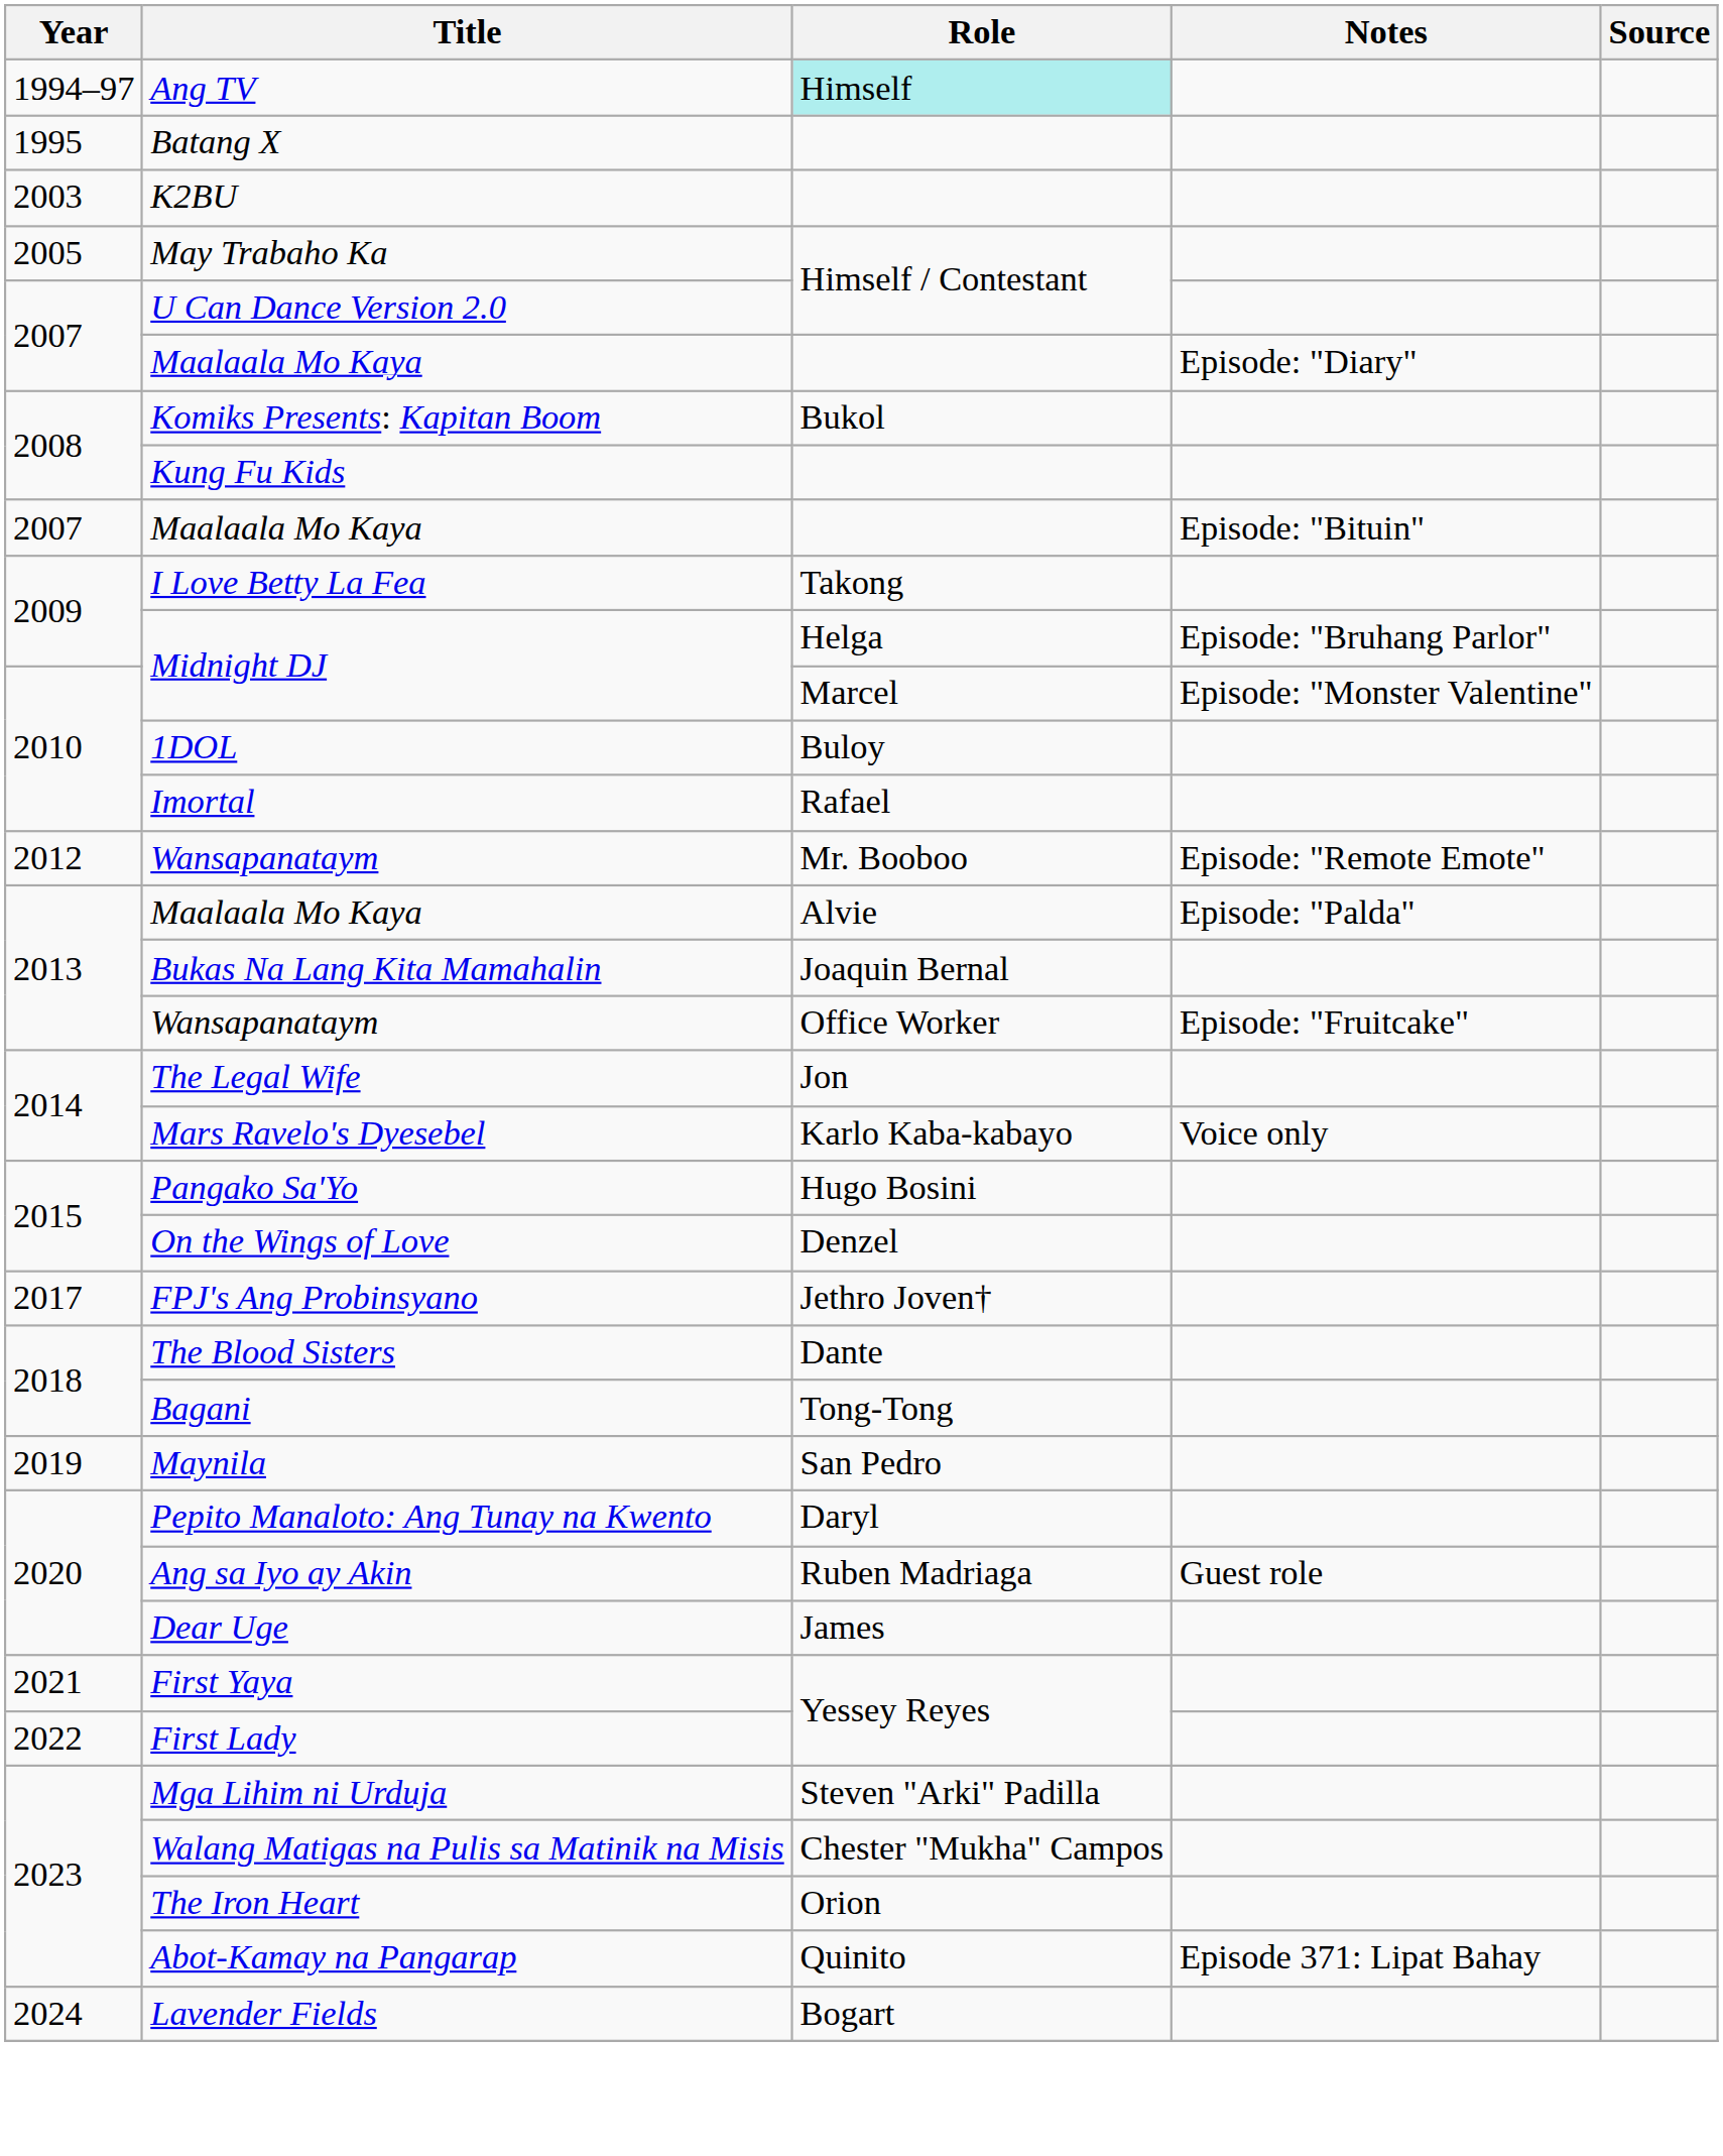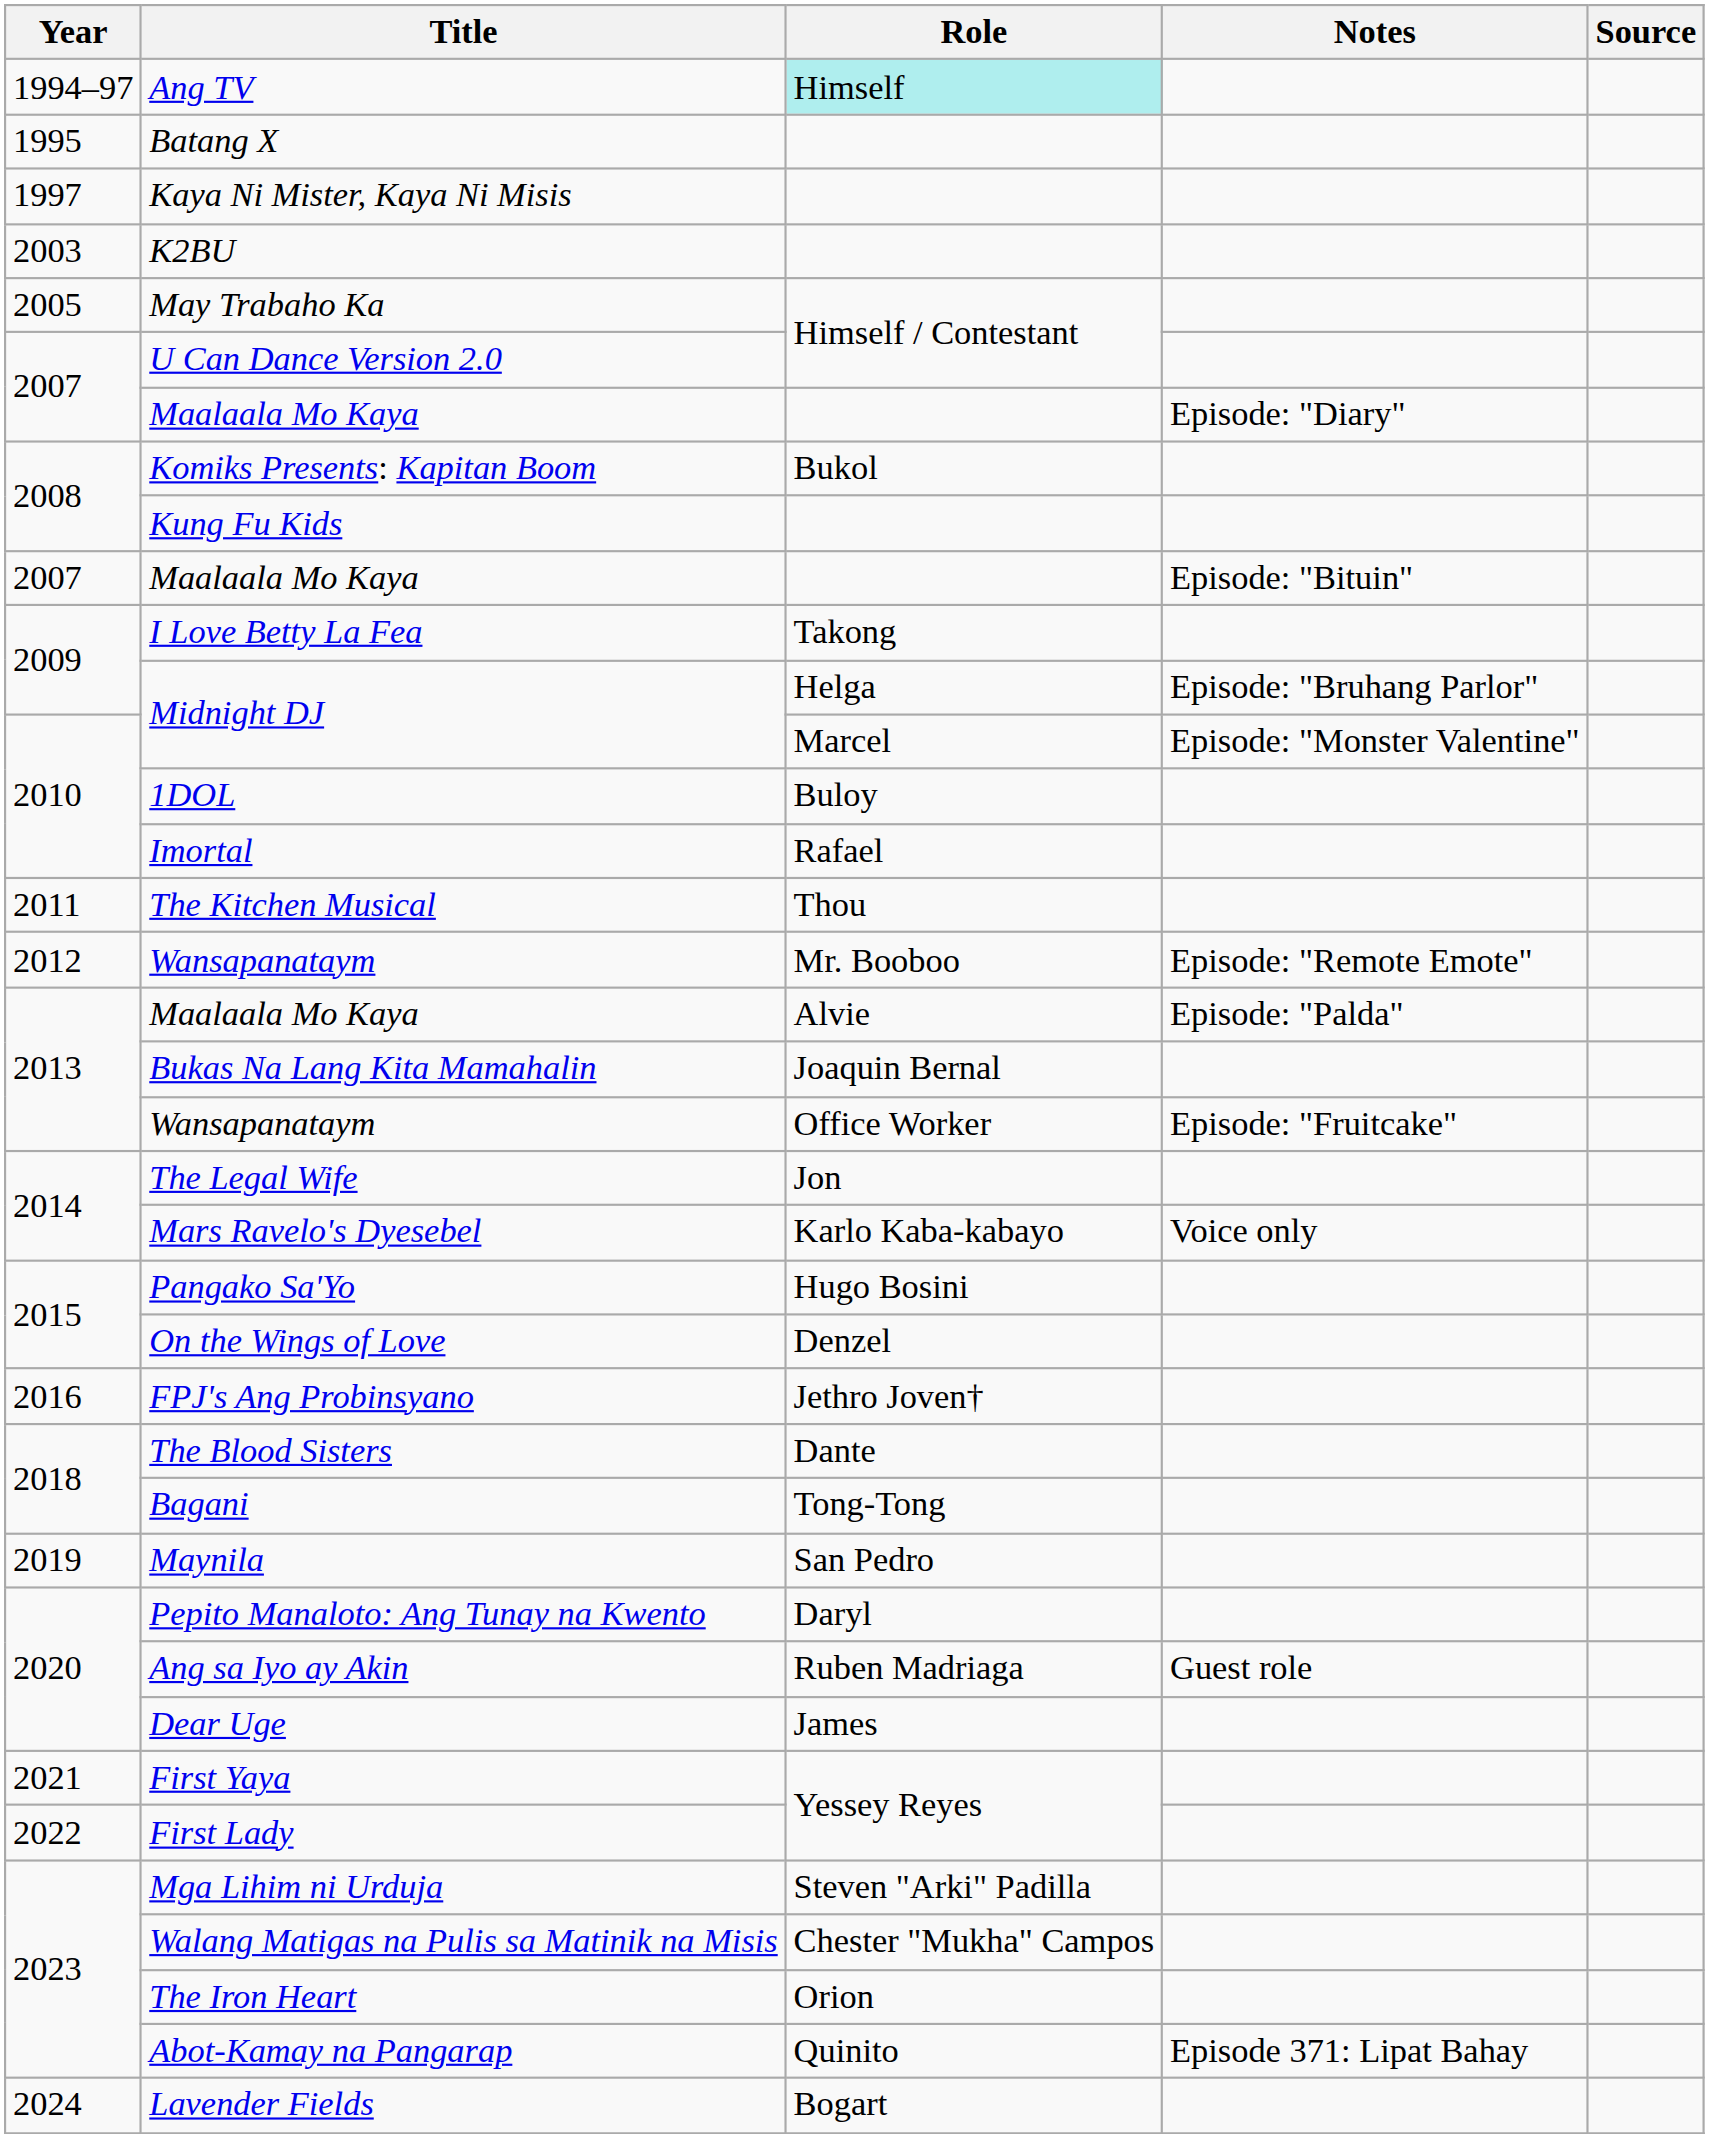+ row: 1997 | Kaya Ni Mister, Kaya Ni Misis
+ row: 2011 | The Kitchen Musical | Thou
FPJ's Ang Probinsyano | Year: 2017 -> 2016
